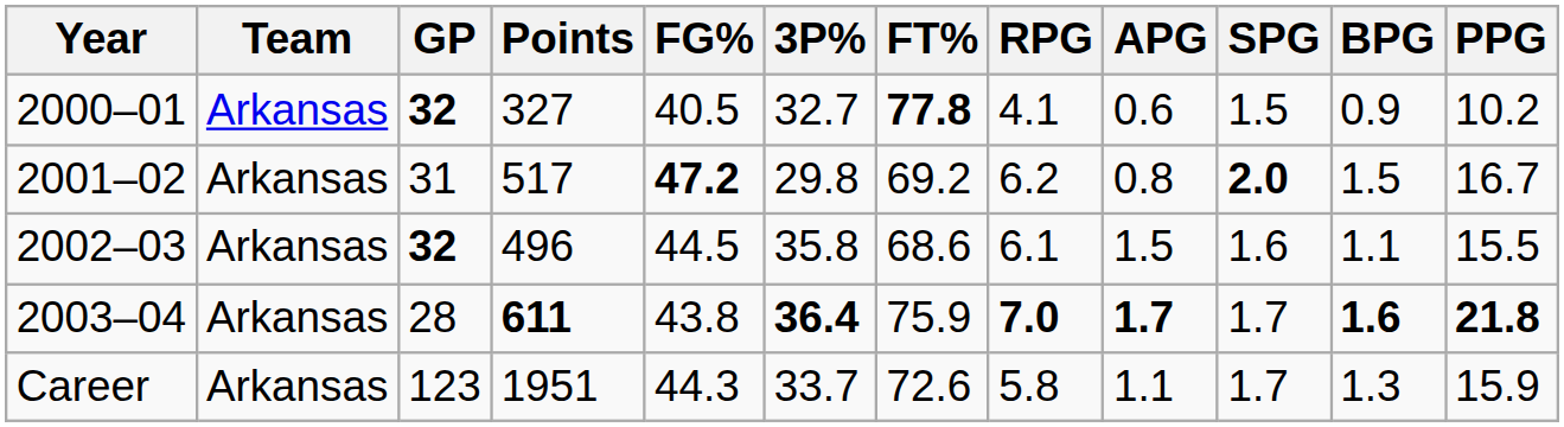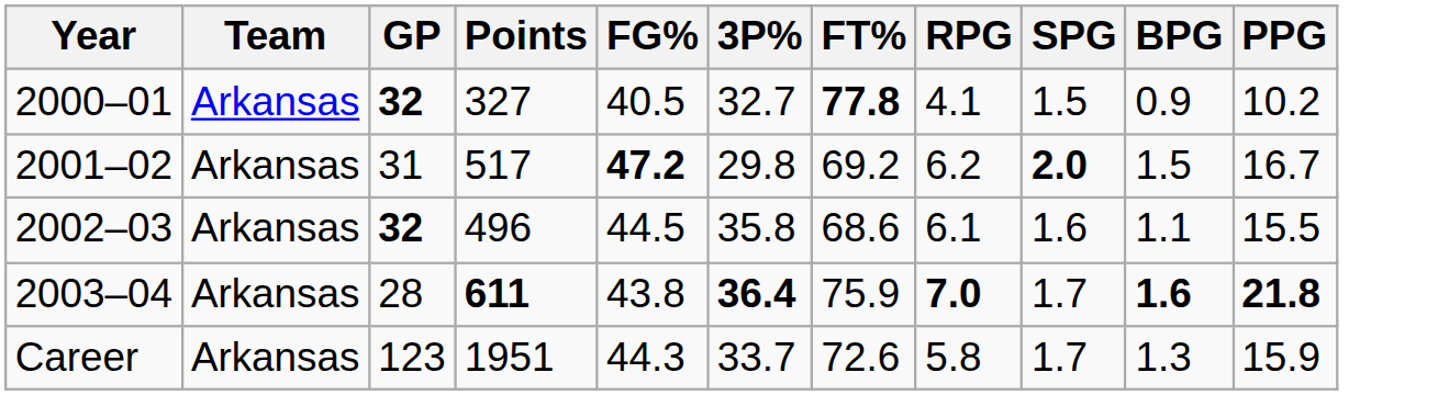- column: APG | 0.6 | 0.8 | 1.5 | 1.7 | 1.1
